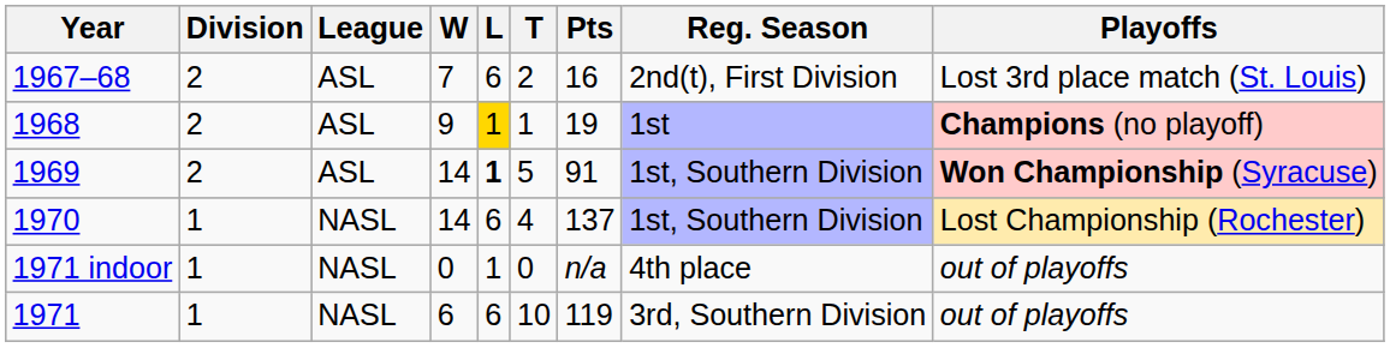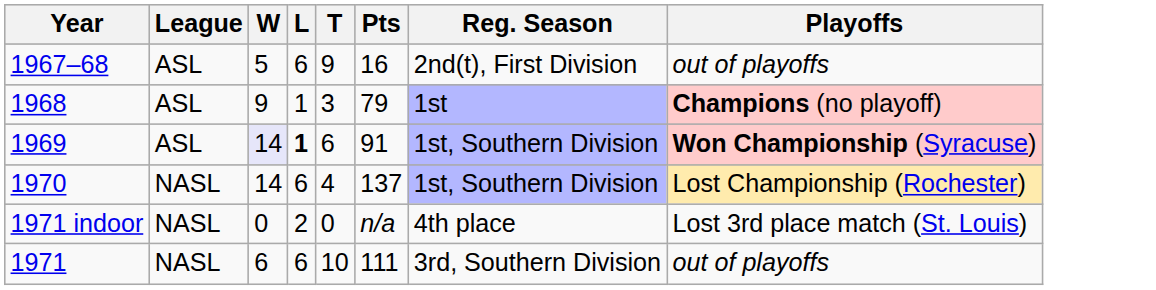- column: Division | 2 | 2 | 2 | 1 | 1 | 1
1967–68 | W: 7 -> 5
1967–68 | T: 2 -> 9
1967–68 | Playoffs: Lost 3rd place match (St. Louis) -> out of playoffs
1968 | L: gold background -> no background
1968 | T: 1 -> 3
1968 | Pts: 19 -> 79
1969 | W: no background -> lavender background
1969 | T: 5 -> 6
1971 indoor | L: 1 -> 2
1971 indoor | Playoffs: out of playoffs -> Lost 3rd place match (St. Louis)
1971 | Pts: 119 -> 111
